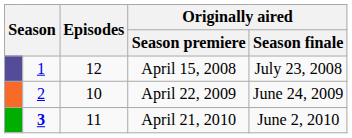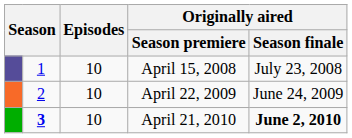April 15, 2008 | Episodes: 12 -> 10
April 21, 2010 | Episodes: 11 -> 10
April 21, 2010 | Originally aired / Season finale: normal -> bold
